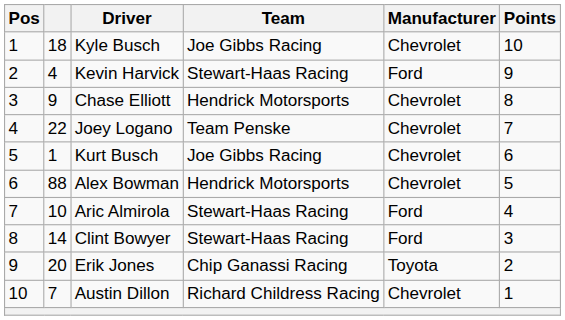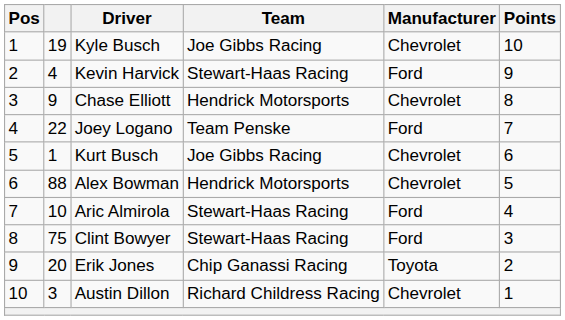Kyle Busch | column 2: 18 -> 19
Joey Logano | Manufacturer: Chevrolet -> Ford
Clint Bowyer | column 2: 14 -> 75
Austin Dillon | column 2: 7 -> 3
